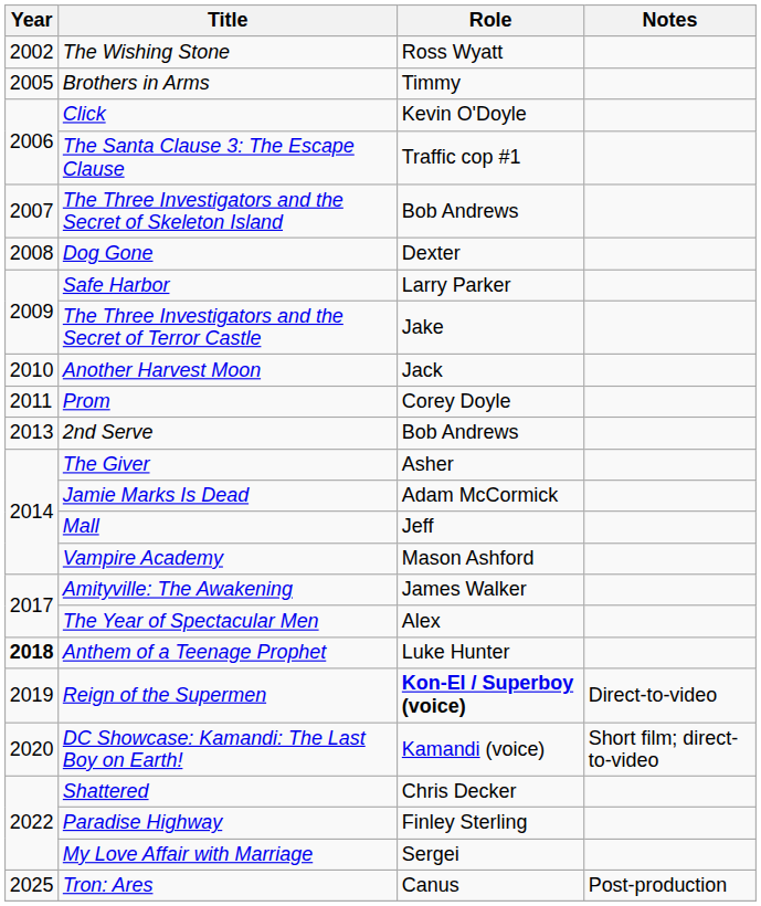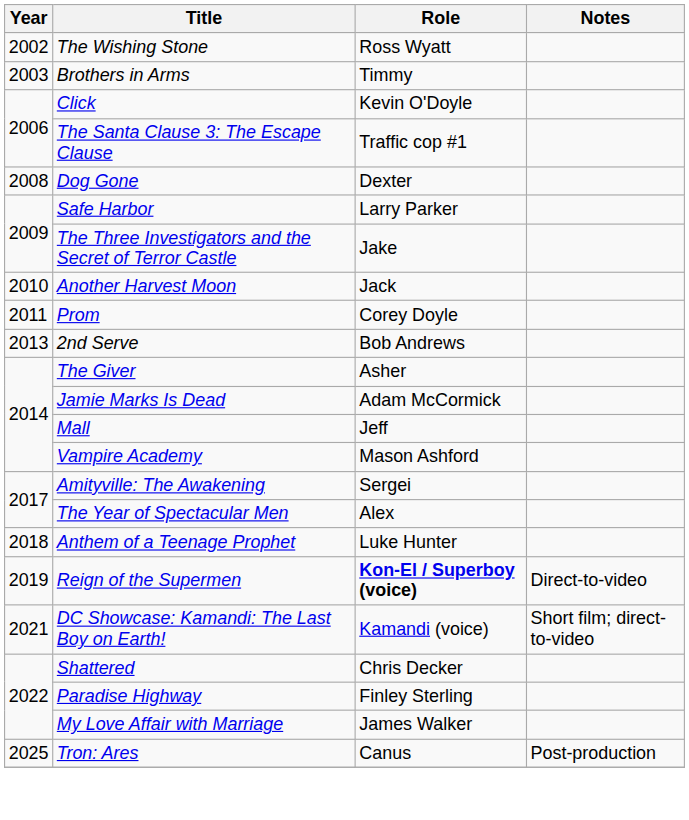Brothers in Arms | Year: 2005 -> 2003
- row: 2007 | The Three Investigators and the Secret of Skeleton Island | Bob Andrews
Amityville: The Awakening | Role: James Walker -> Sergei
Anthem of a Teenage Prophet | Year: bold -> normal
DC Showcase: Kamandi: The Last Boy on Earth! | Year: 2020 -> 2021
My Love Affair with Marriage | Role: Sergei -> James Walker
